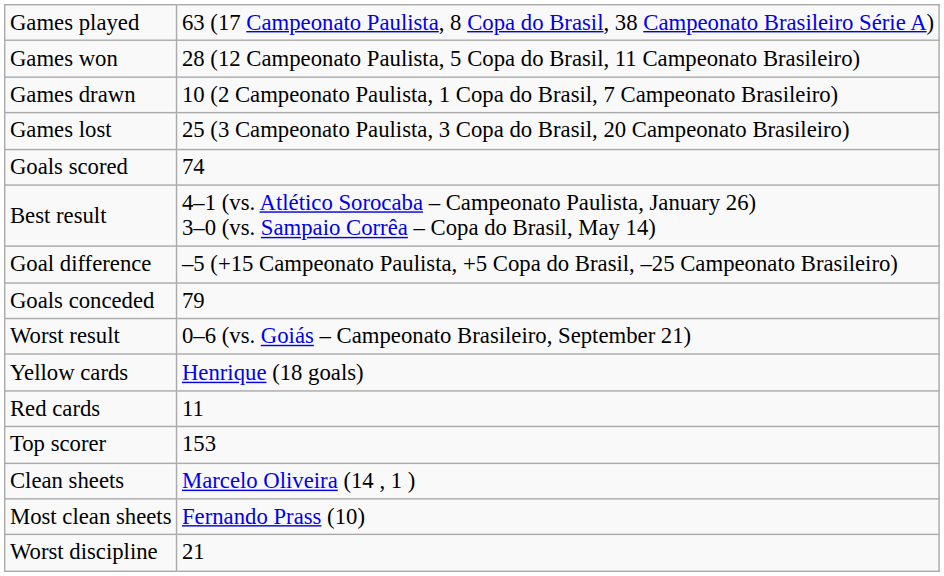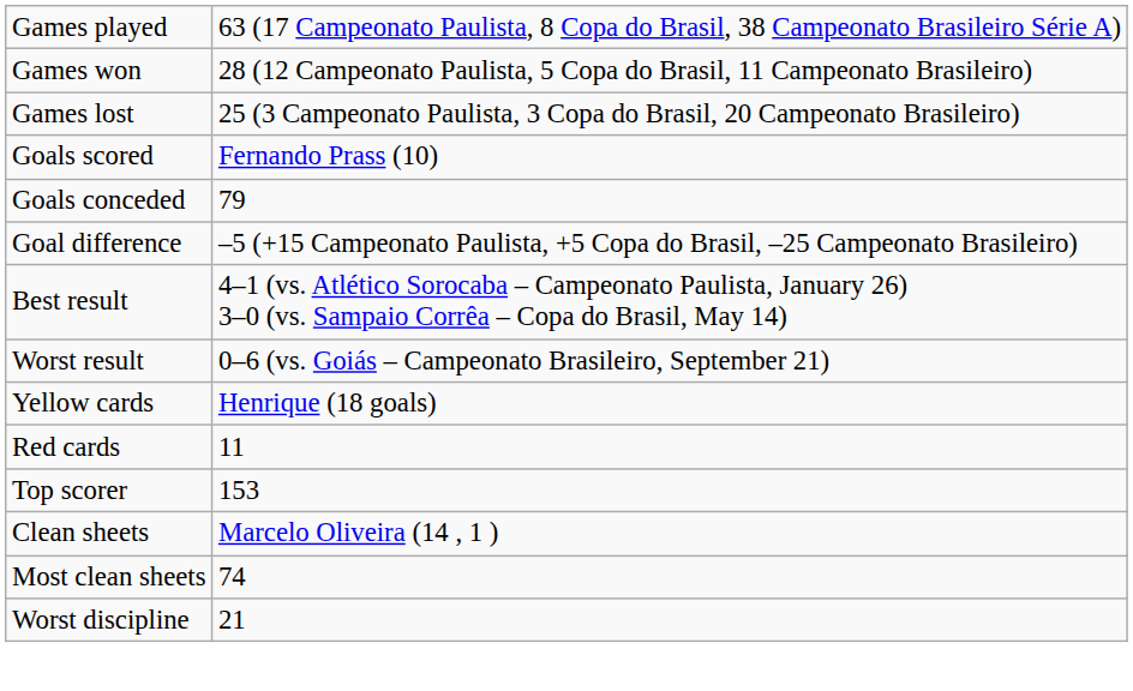- row: Games drawn | 10 (2 Campeonato Paulista, 1 Copa do Brasil, 7 Campeonato Brasileiro)
Goals scored | column 2: 74 -> Fernando Prass (10)
rows swapped: Goals conceded <-> Best result
Most clean sheets | column 2: Fernando Prass (10) -> 74
